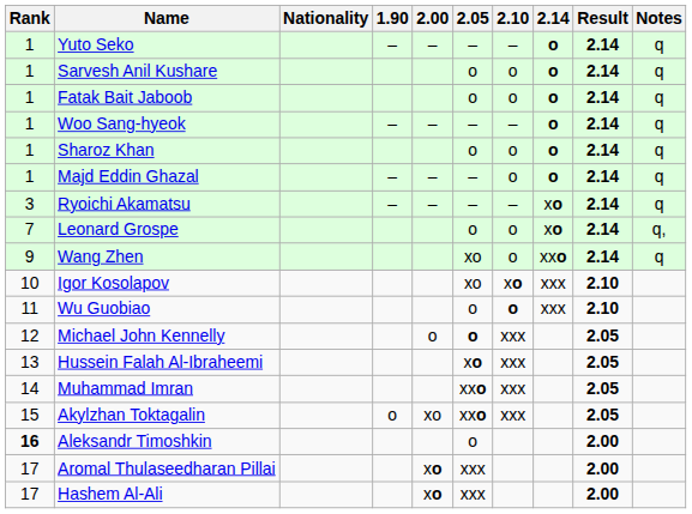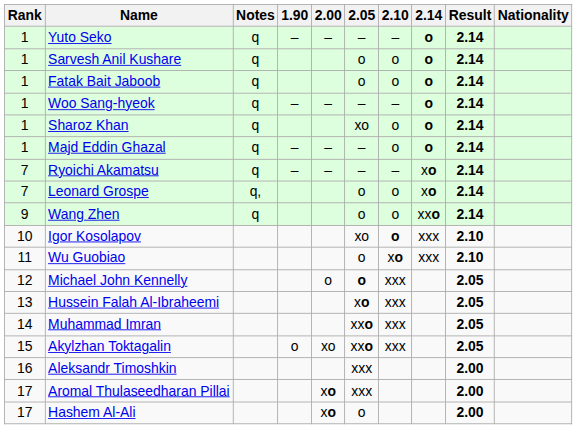columns swapped: Nationality <-> Notes
Sharoz Khan | 2.05: o -> xo
Ryoichi Akamatsu | Rank: 3 -> 7
Wang Zhen | 2.05: xo -> o
Igor Kosolapov | 2.10: xo -> o
Wu Guobiao | 2.10: o -> xo
Aleksandr Timoshkin | Rank: bold -> normal
Aleksandr Timoshkin | 2.05: o -> xxx
Hashem Al-Ali | 2.05: xxx -> o
